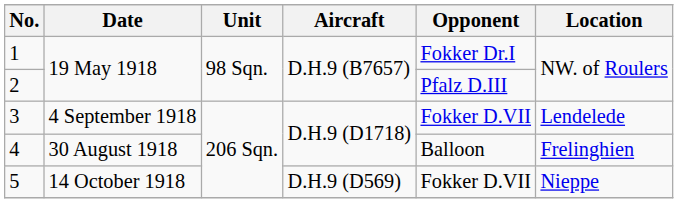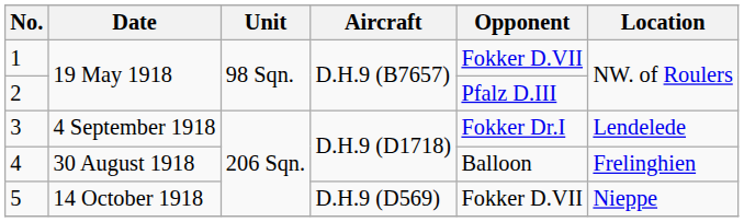1 | Opponent: Fokker Dr.I -> Fokker D.VII
3 | Opponent: Fokker D.VII -> Fokker Dr.I
